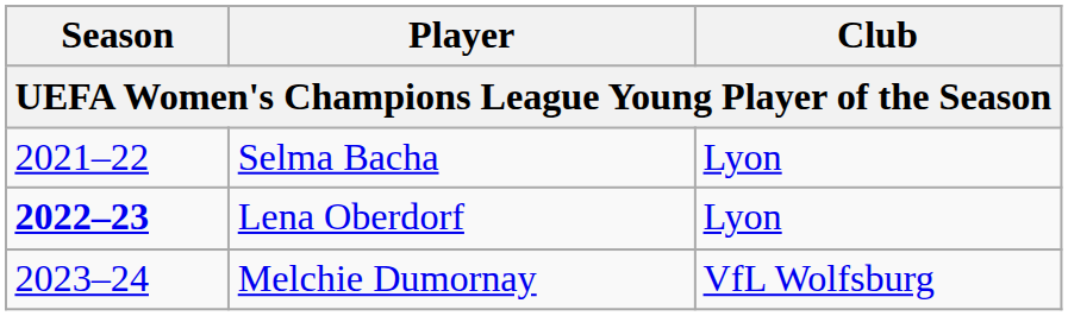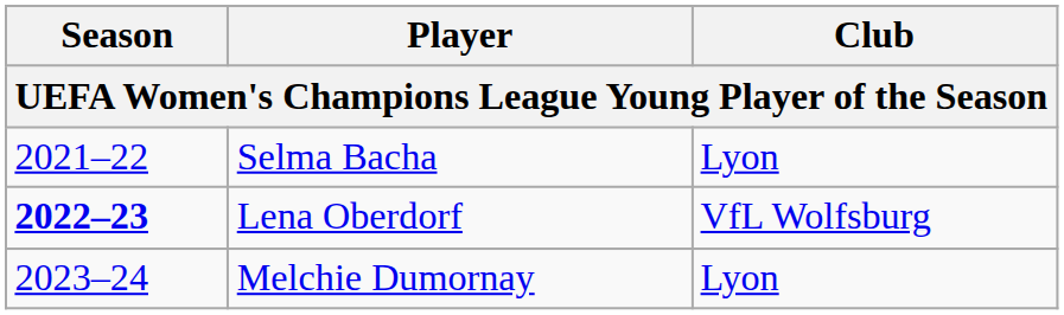Lena Oberdorf | Club: Lyon -> VfL Wolfsburg
Melchie Dumornay | Club: VfL Wolfsburg -> Lyon
